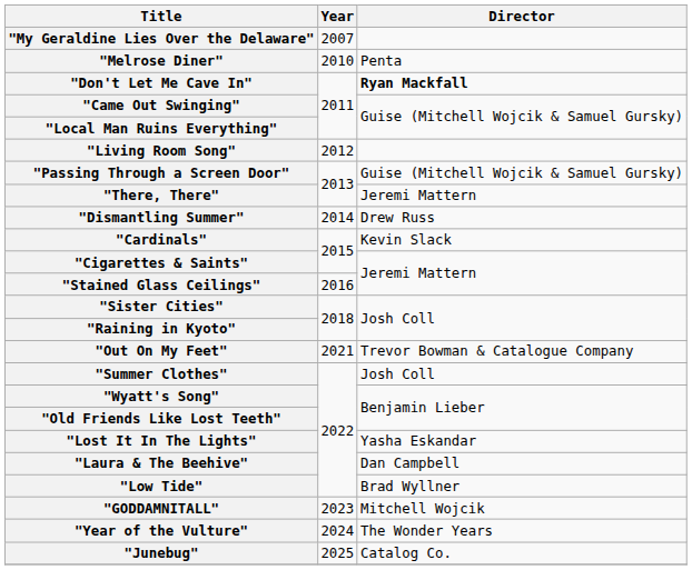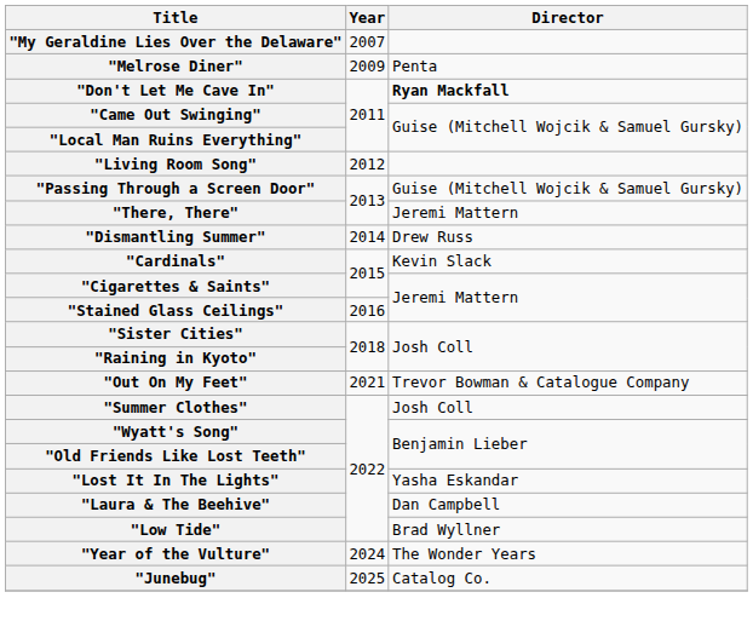"Melrose Diner" | Year: 2010 -> 2009
- row: "GODDAMNITALL" | 2023 | Mitchell Wojcik
